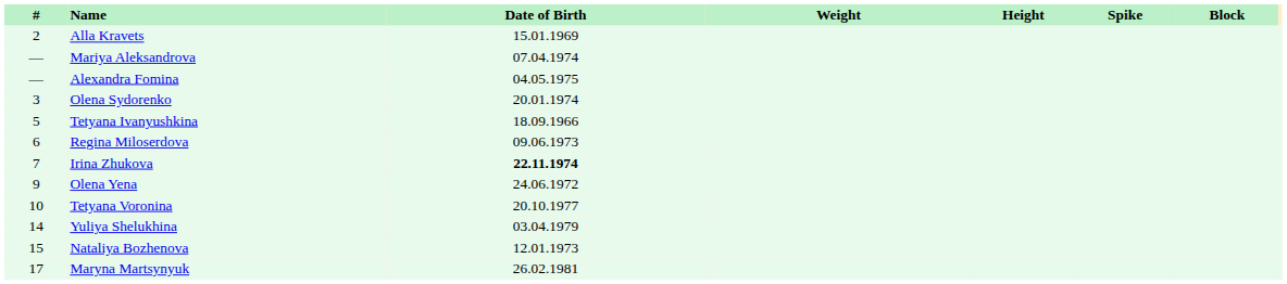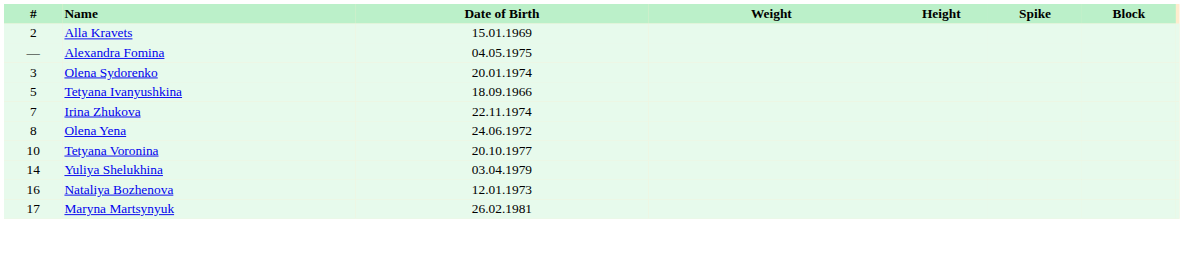- row: — | Mariya Aleksandrova | 07.04.1974
- row: 6 | Regina Miloserdova | 09.06.1973
Irina Zhukova | Date of Birth: bold -> normal
Olena Yena | #: 9 -> 8
Nataliya Bozhenova | #: 15 -> 16
